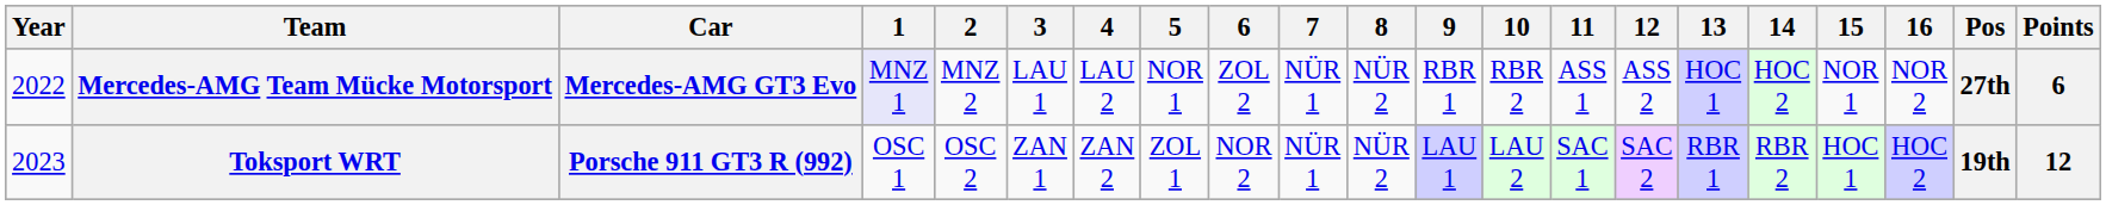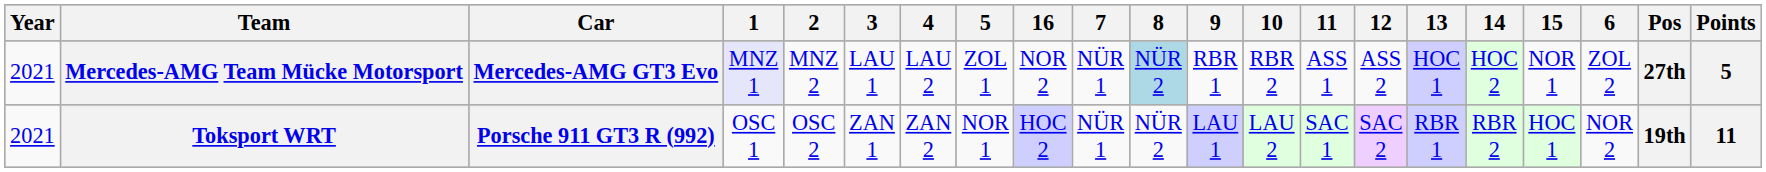columns swapped: 6 <-> 16
Mercedes-AMG Team Mücke Motorsport | Year: 2022 -> 2021
Mercedes-AMG Team Mücke Motorsport | 5: NOR 1 -> ZOL 1
Mercedes-AMG Team Mücke Motorsport | 8: no background -> lightblue background
Mercedes-AMG Team Mücke Motorsport | Points: 6 -> 5
Toksport WRT | Year: 2023 -> 2021
Toksport WRT | 5: ZOL 1 -> NOR 1
Toksport WRT | Points: 12 -> 11
